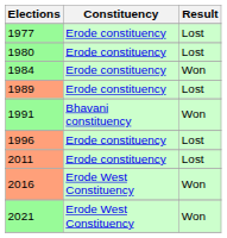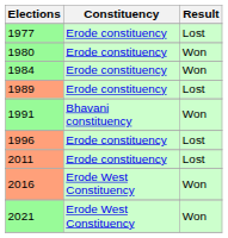1980 | Result: Lost -> Won
